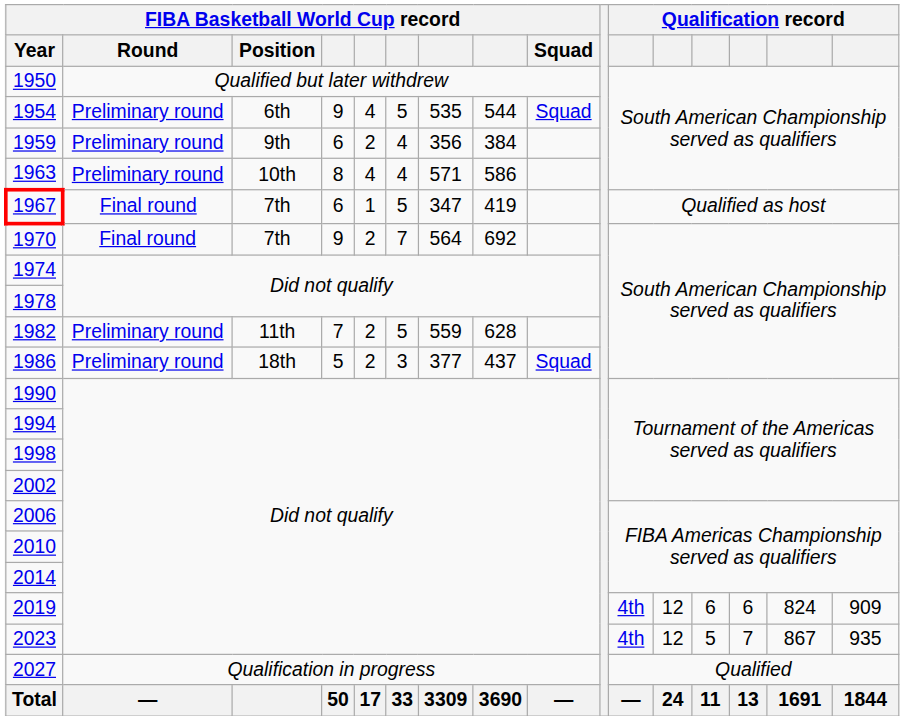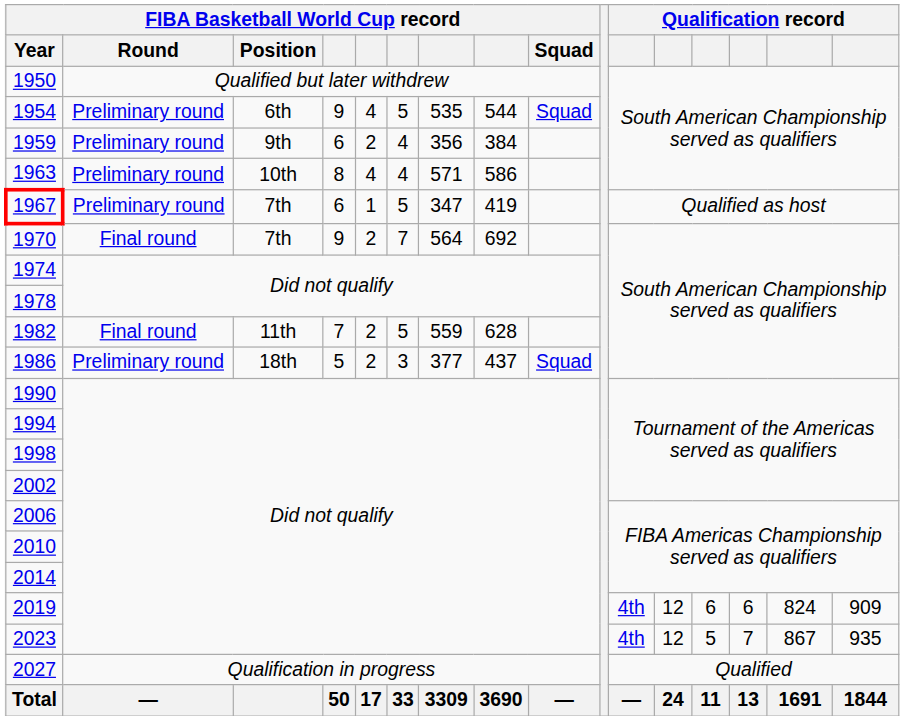1967 | FIBA Basketball World Cup record / Round: Final round -> Preliminary round
1982 | FIBA Basketball World Cup record / Round: Preliminary round -> Final round
